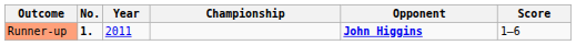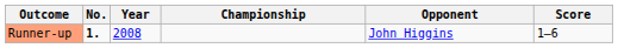Runner-up | Year: 2011 -> 2008
Runner-up | Opponent: bold -> normal
